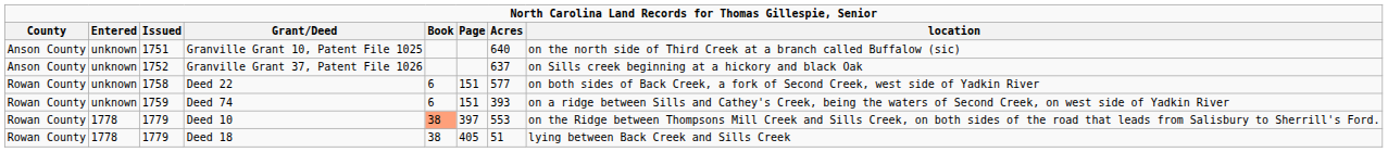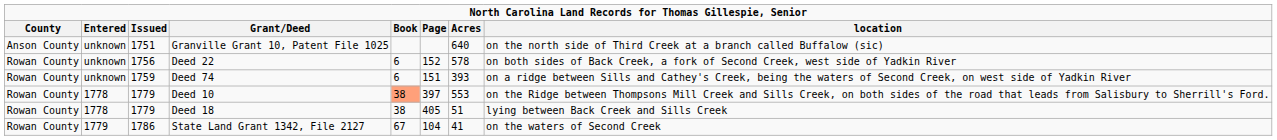- row: Anson County | unknown | 1752 | Granville Grant 37, Patent File 1026 | 637 | on Sills creek beginning at a hickory and black Oak
Deed 22 | Issued: 1758 -> 1756
Deed 22 | Page: 151 -> 152
Deed 22 | Acres: 577 -> 578
+ row: Rowan County | 1779 | 1786 | State Land Grant 1342, File 2127 | 67 | 104 | 41 | on the waters of Second Creek
